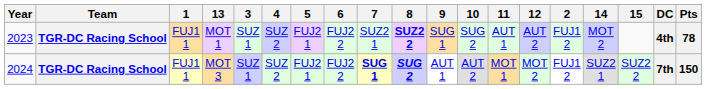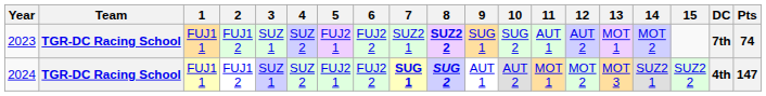columns swapped: 2 <-> 13
2023 | DC: 4th -> 7th
2023 | Pts: 78 -> 74
2024 | DC: 7th -> 4th
2024 | Pts: 150 -> 147
